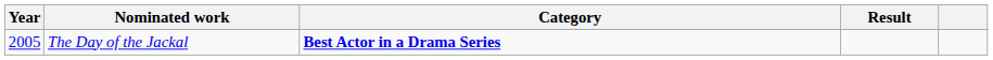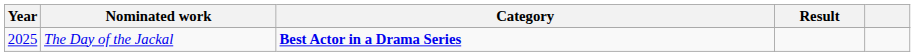The Day of the Jackal | Year: 2005 -> 2025
